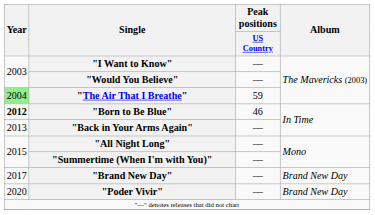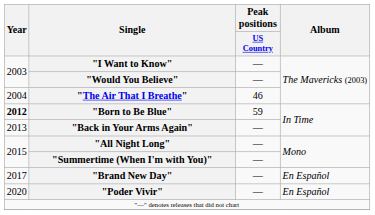"The Air That I Breathe" | Year: lightgreen background -> no background
"The Air That I Breathe" | Peak positions / US Country: 59 -> 46
"Born to Be Blue" | Peak positions / US Country: 46 -> 59
"Brand New Day" | Album: Brand New Day -> En Español
"Poder Vivir" | Album: Brand New Day -> En Español
